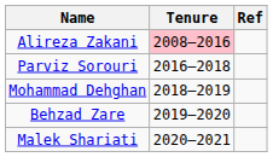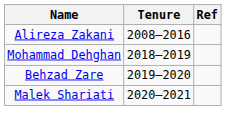Alireza Zakani | Tenure: pink background -> no background
- row: Parviz Sorouri | 2016–2018
